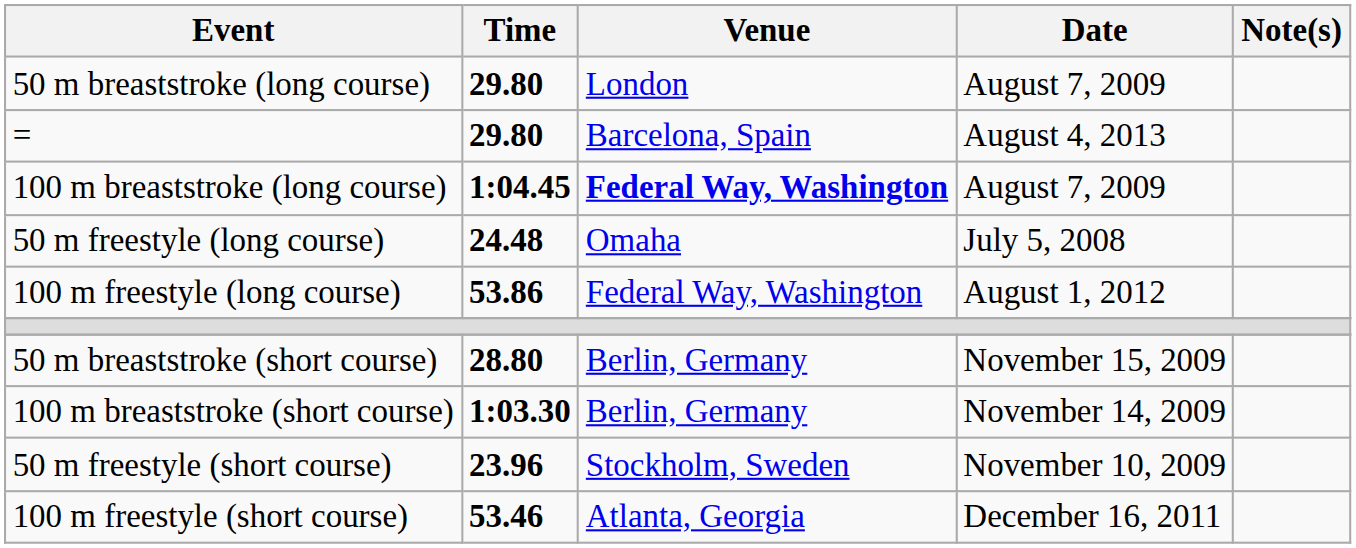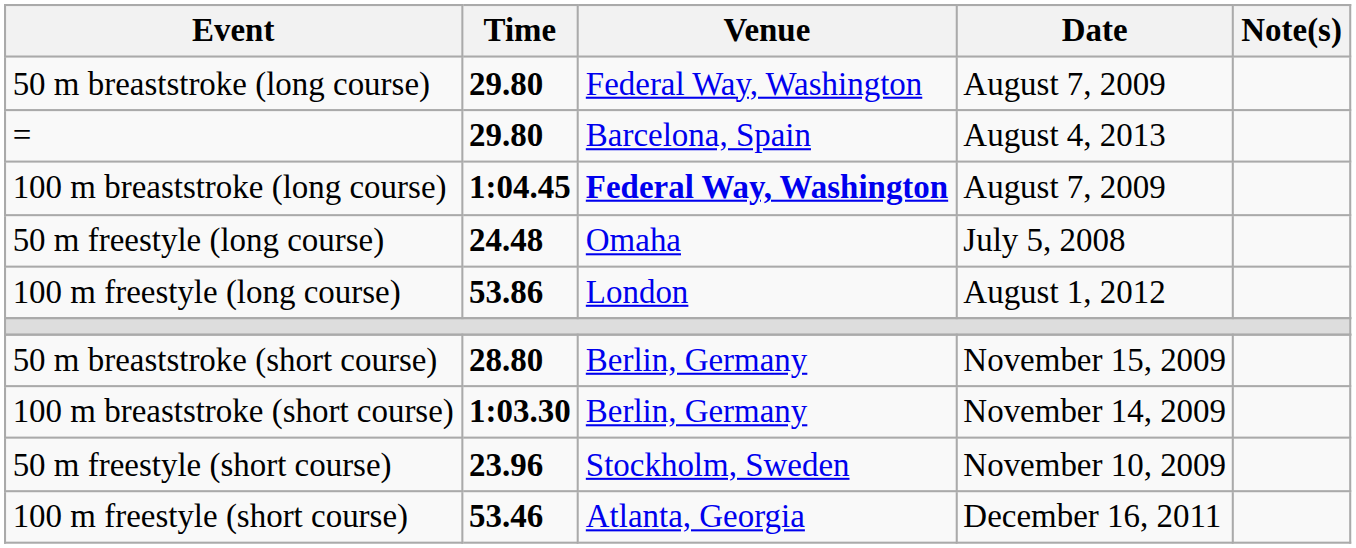50 m breaststroke (long course) | Venue: London -> Federal Way, Washington
100 m freestyle (long course) | Venue: Federal Way, Washington -> London
